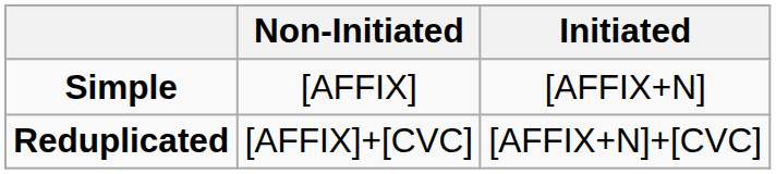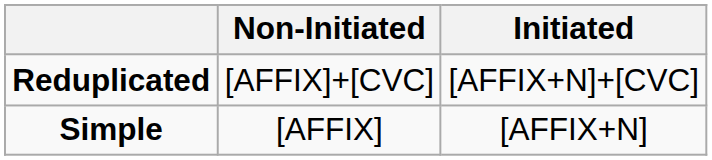rows swapped: Simple <-> Reduplicated
